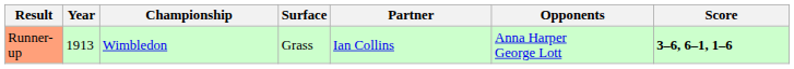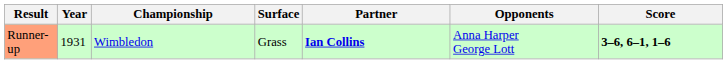Runner-up | Year: 1913 -> 1931
Runner-up | Partner: normal -> bold
